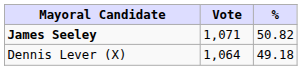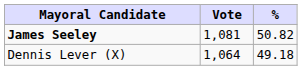James Seeley | Vote: 1,071 -> 1,081
